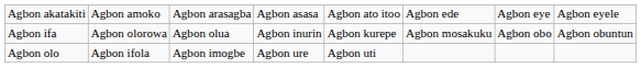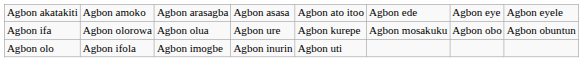Agbon ifa | column 4: Agbon inurin -> Agbon ure
Agbon olo | column 4: Agbon ure -> Agbon inurin
